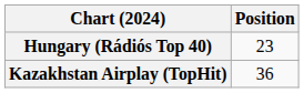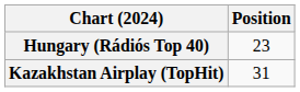Kazakhstan Airplay (TopHit) | Position: 36 -> 31
